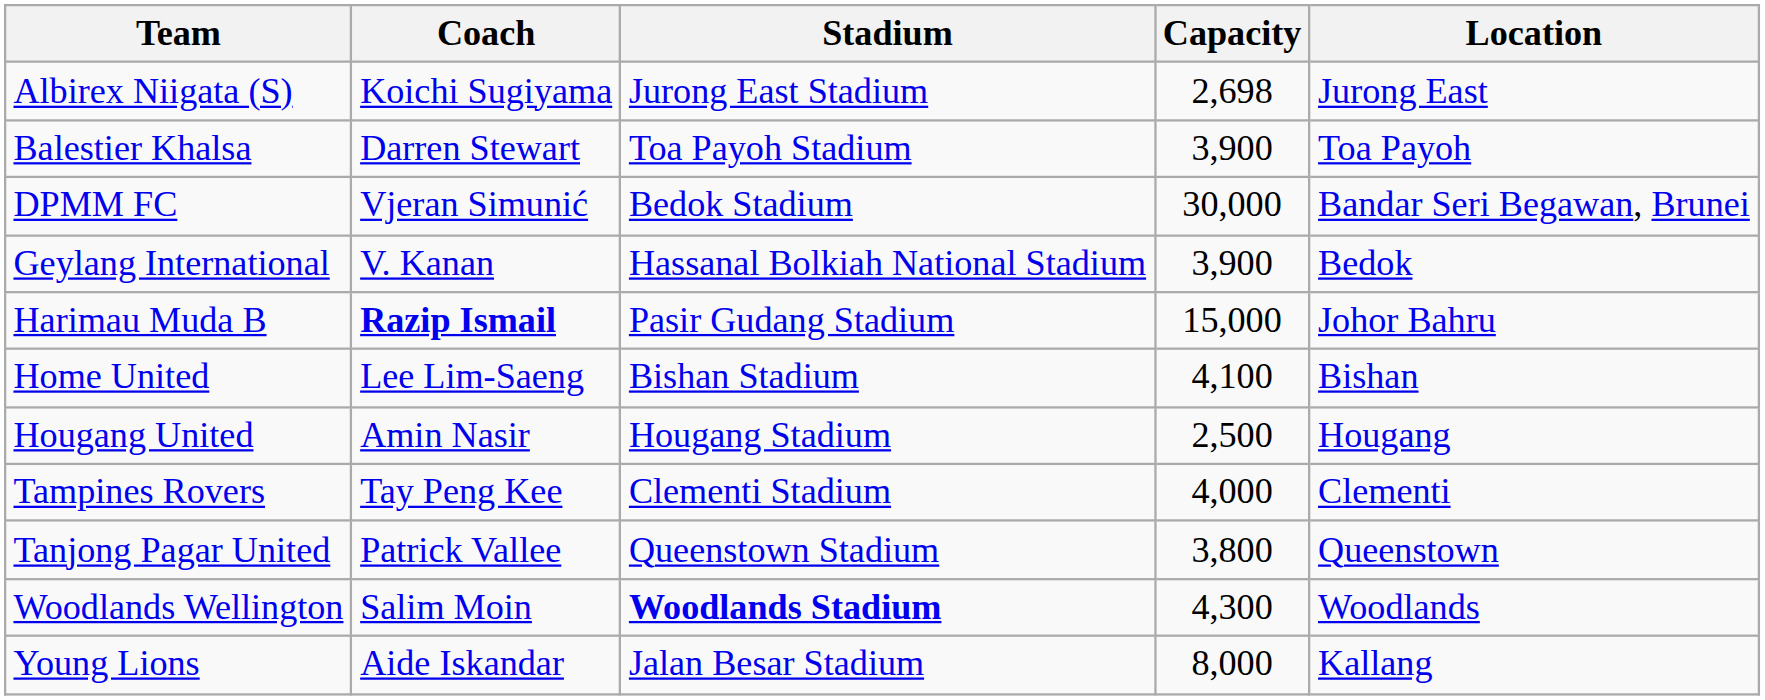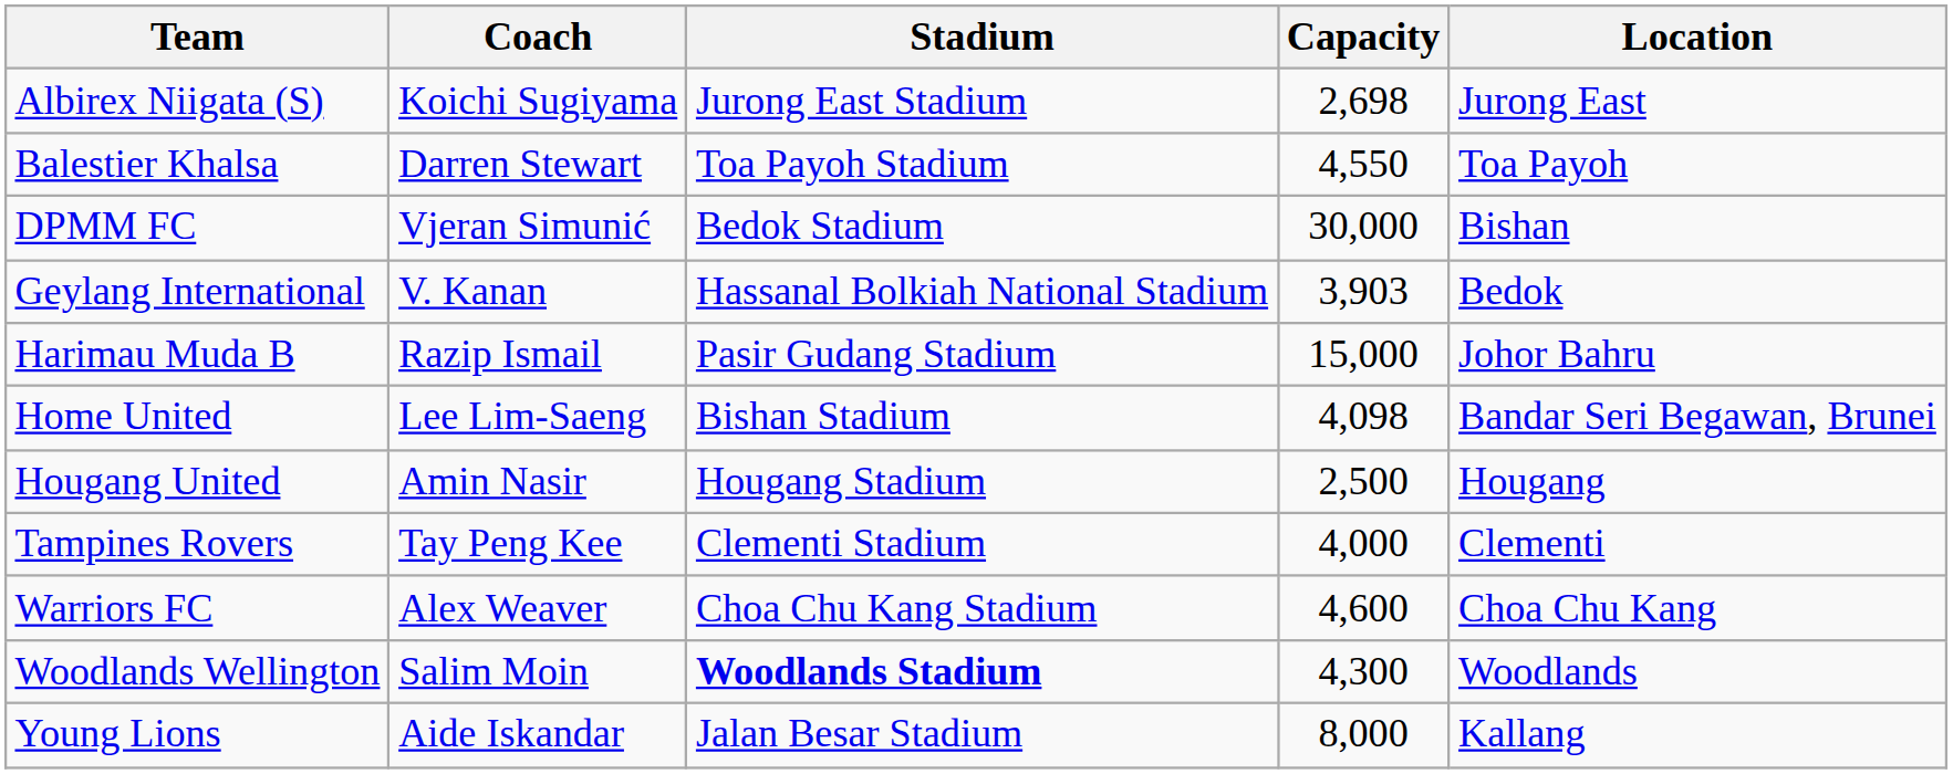Balestier Khalsa | Capacity: 3,900 -> 4,550
DPMM FC | Location: Bandar Seri Begawan, Brunei -> Bishan
Geylang International | Capacity: 3,900 -> 3,903
Harimau Muda B | Coach: bold -> normal
Home United | Capacity: 4,100 -> 4,098
Home United | Location: Bishan -> Bandar Seri Begawan, Brunei
- row: Tanjong Pagar United | Patrick Vallee | Queenstown Stadium | 3,800 | Queenstown
+ row: Warriors FC | Alex Weaver | Choa Chu Kang Stadium | 4,600 | Choa Chu Kang
